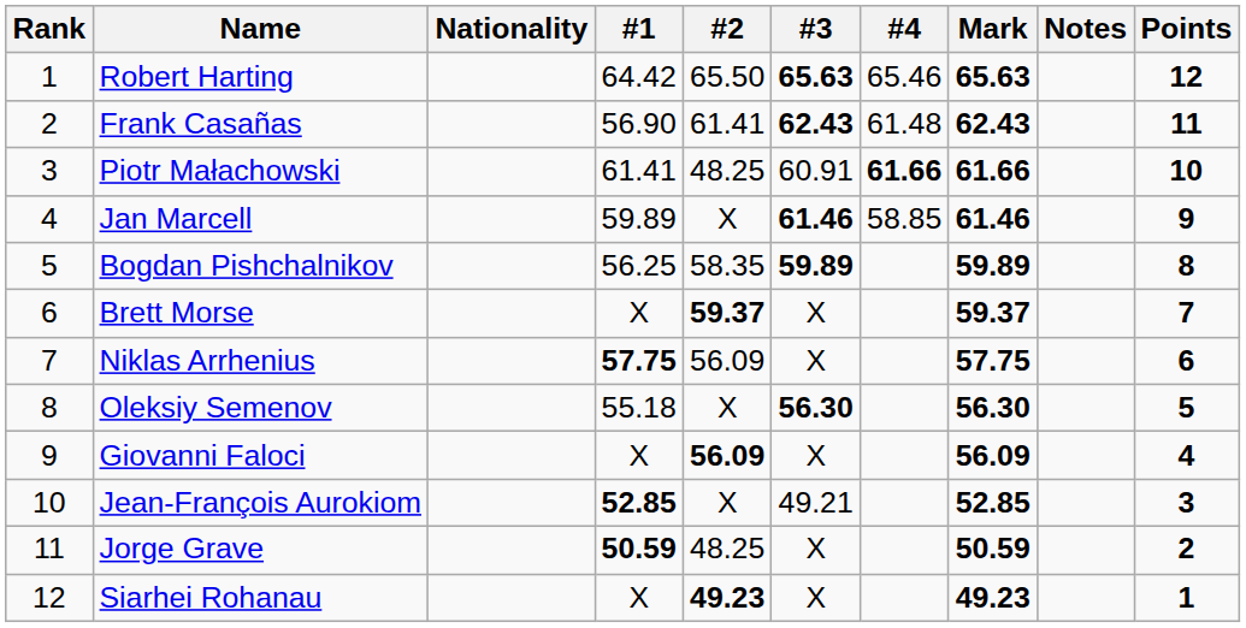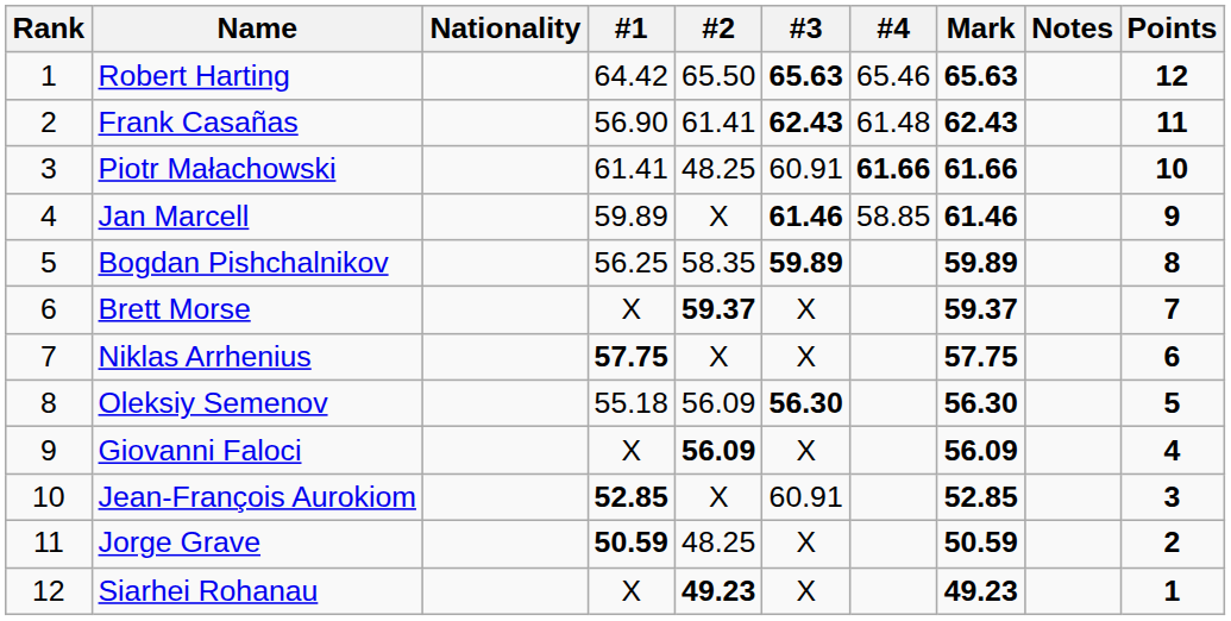Niklas Arrhenius | #2: 56.09 -> X
Oleksiy Semenov | #2: X -> 56.09
Jean-François Aurokiom | #3: 49.21 -> 60.91
